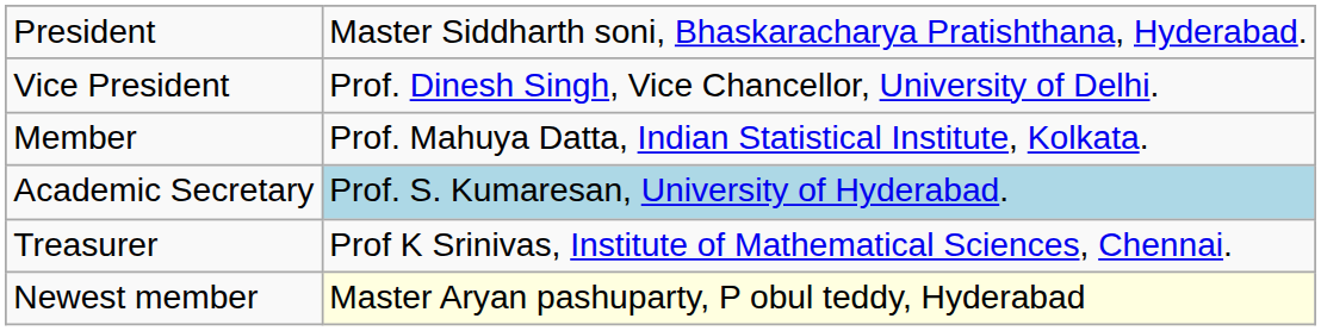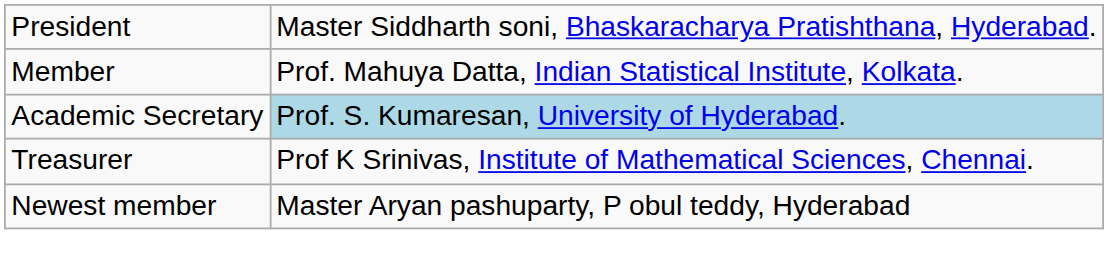- row: Vice President | Prof. Dinesh Singh, Vice Chancellor, University of Delhi.
Newest member | column 2: lightyellow background -> no background
